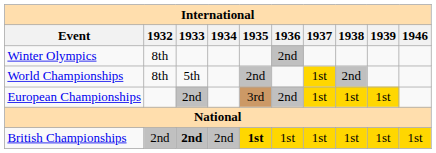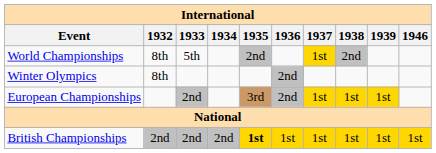rows swapped: Winter Olympics <-> World Championships
British Championships | 1933: bold -> normal
